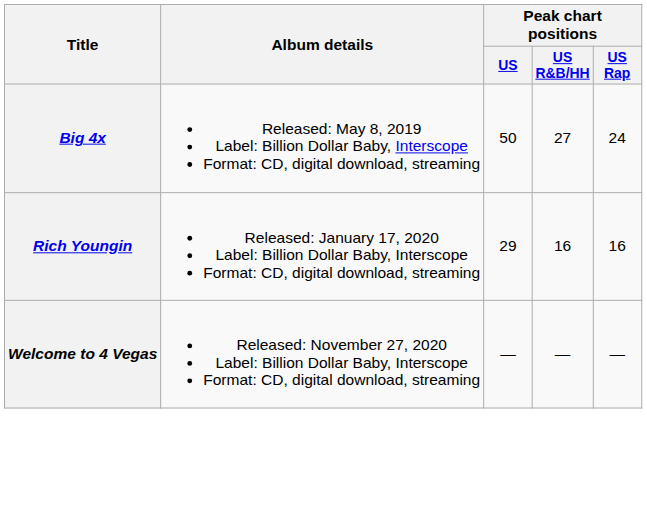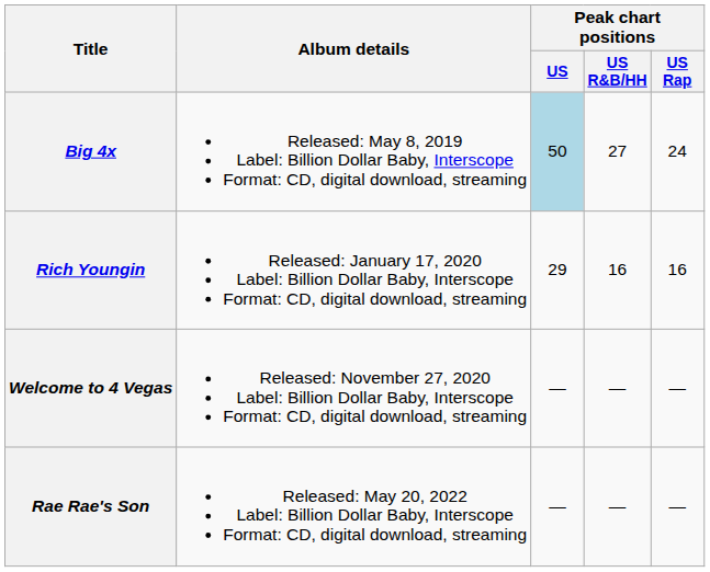Big 4x | Peak chart positions / US: no background -> lightblue background
+ row: Rae Rae's Son | Released: May 20, 2022 Label: Billion Dollar Baby, Interscope Format: CD, digital download, streaming | — | — | —
